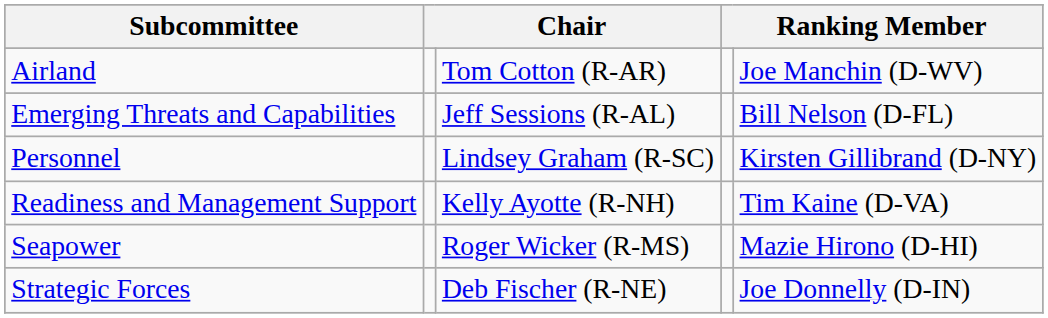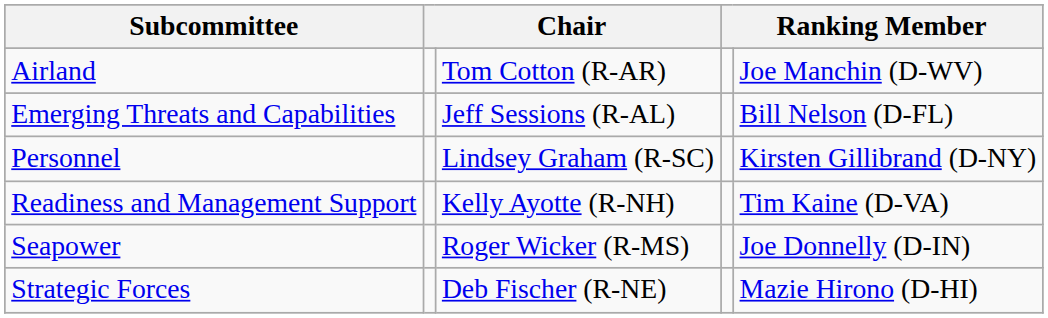Seapower | column 5: Mazie Hirono (D-HI) -> Joe Donnelly (D-IN)
Strategic Forces | column 5: Joe Donnelly (D-IN) -> Mazie Hirono (D-HI)
